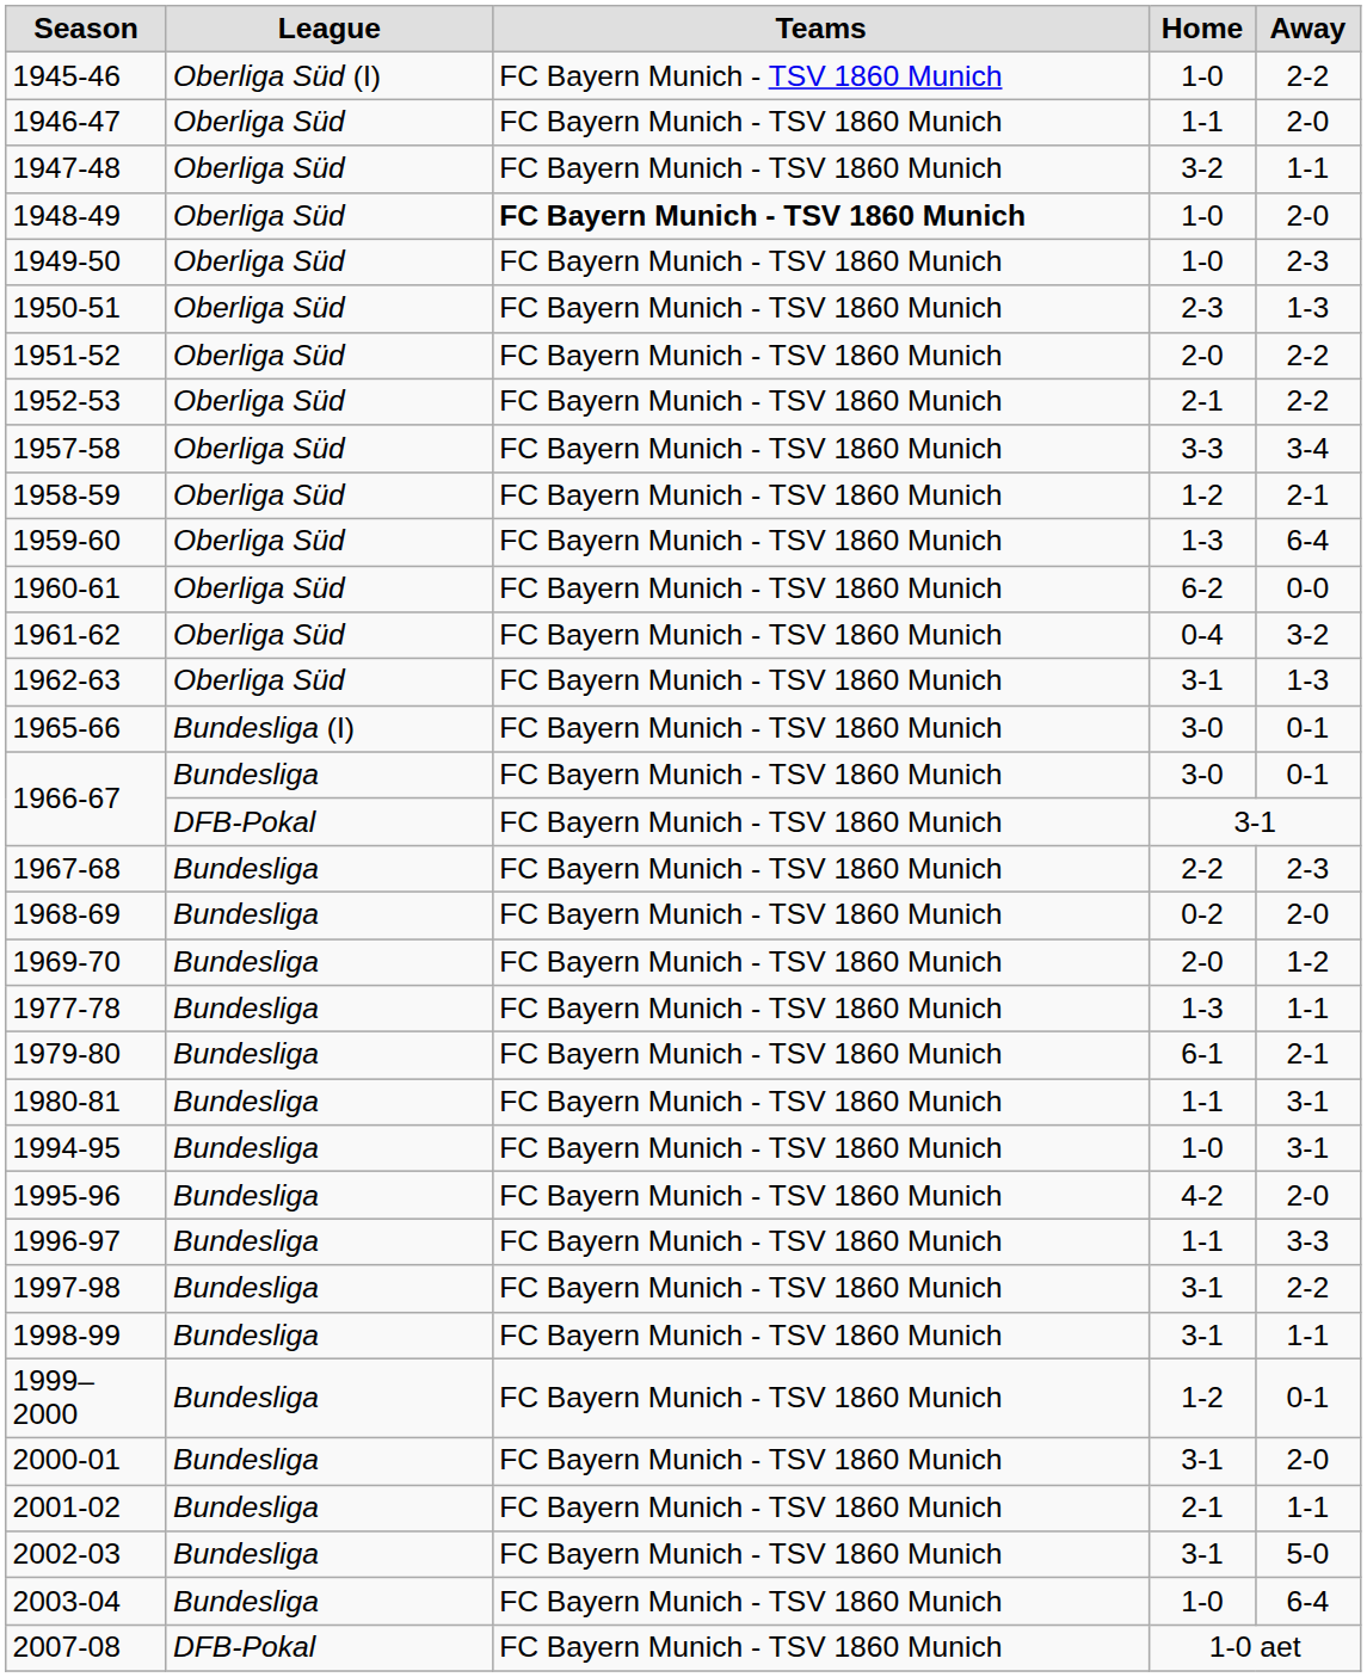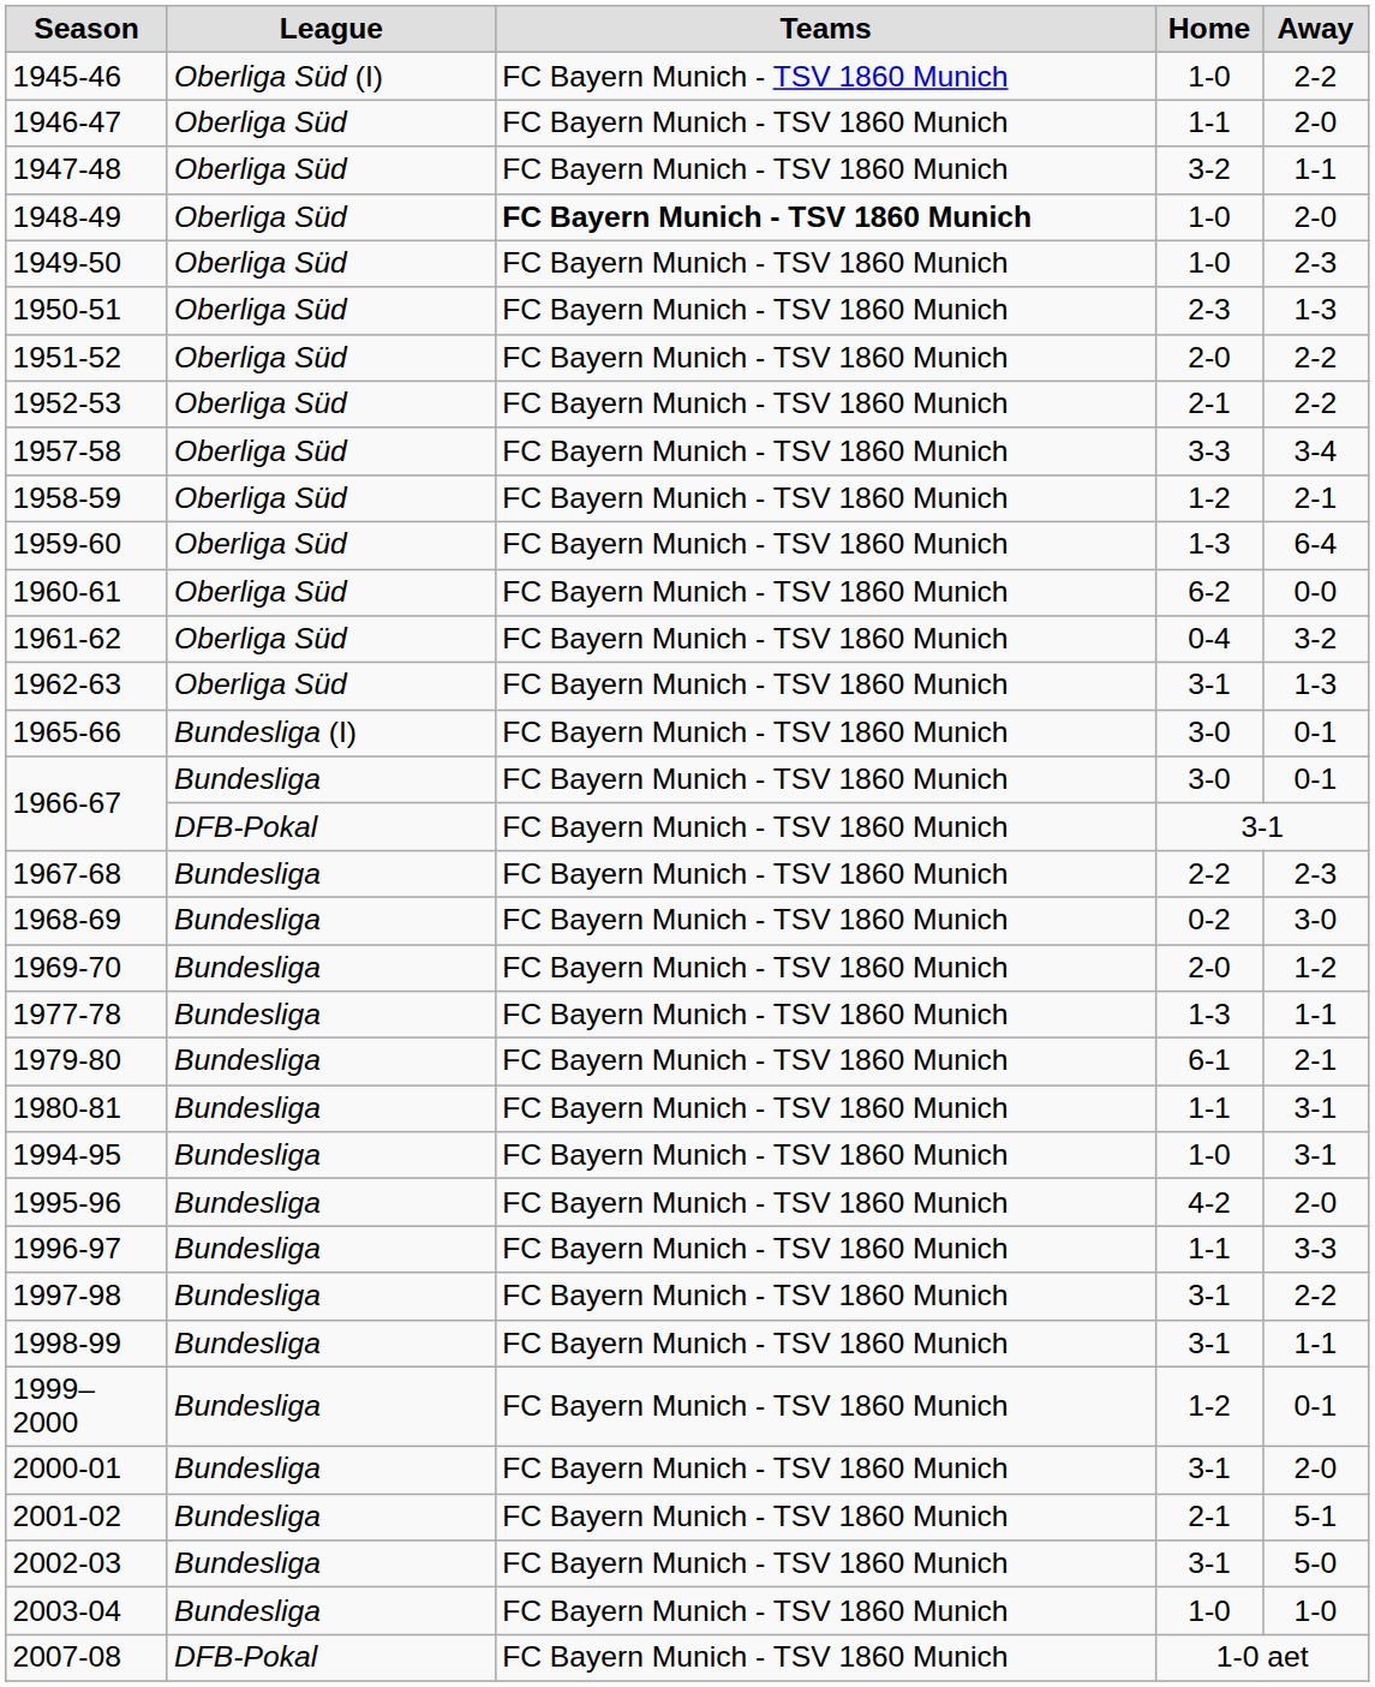1968-69 | Away: 2-0 -> 3-0
2001-02 | Away: 1-1 -> 5-1
2003-04 | Away: 6-4 -> 1-0
